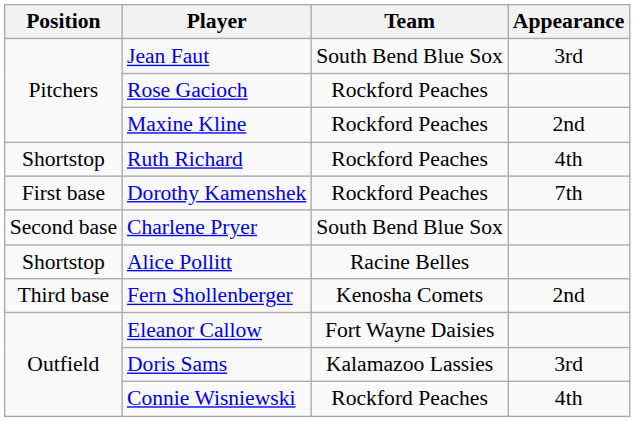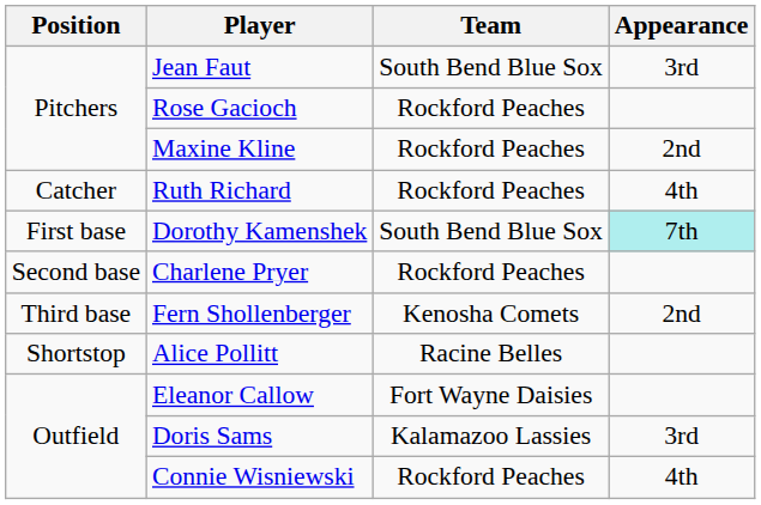Ruth Richard | Position: Shortstop -> Catcher
Dorothy Kamenshek | Team: Rockford Peaches -> South Bend Blue Sox
Dorothy Kamenshek | Appearance: no background -> paleturquoise background
Charlene Pryer | Team: South Bend Blue Sox -> Rockford Peaches
rows swapped: Fern Shollenberger <-> Alice Pollitt
